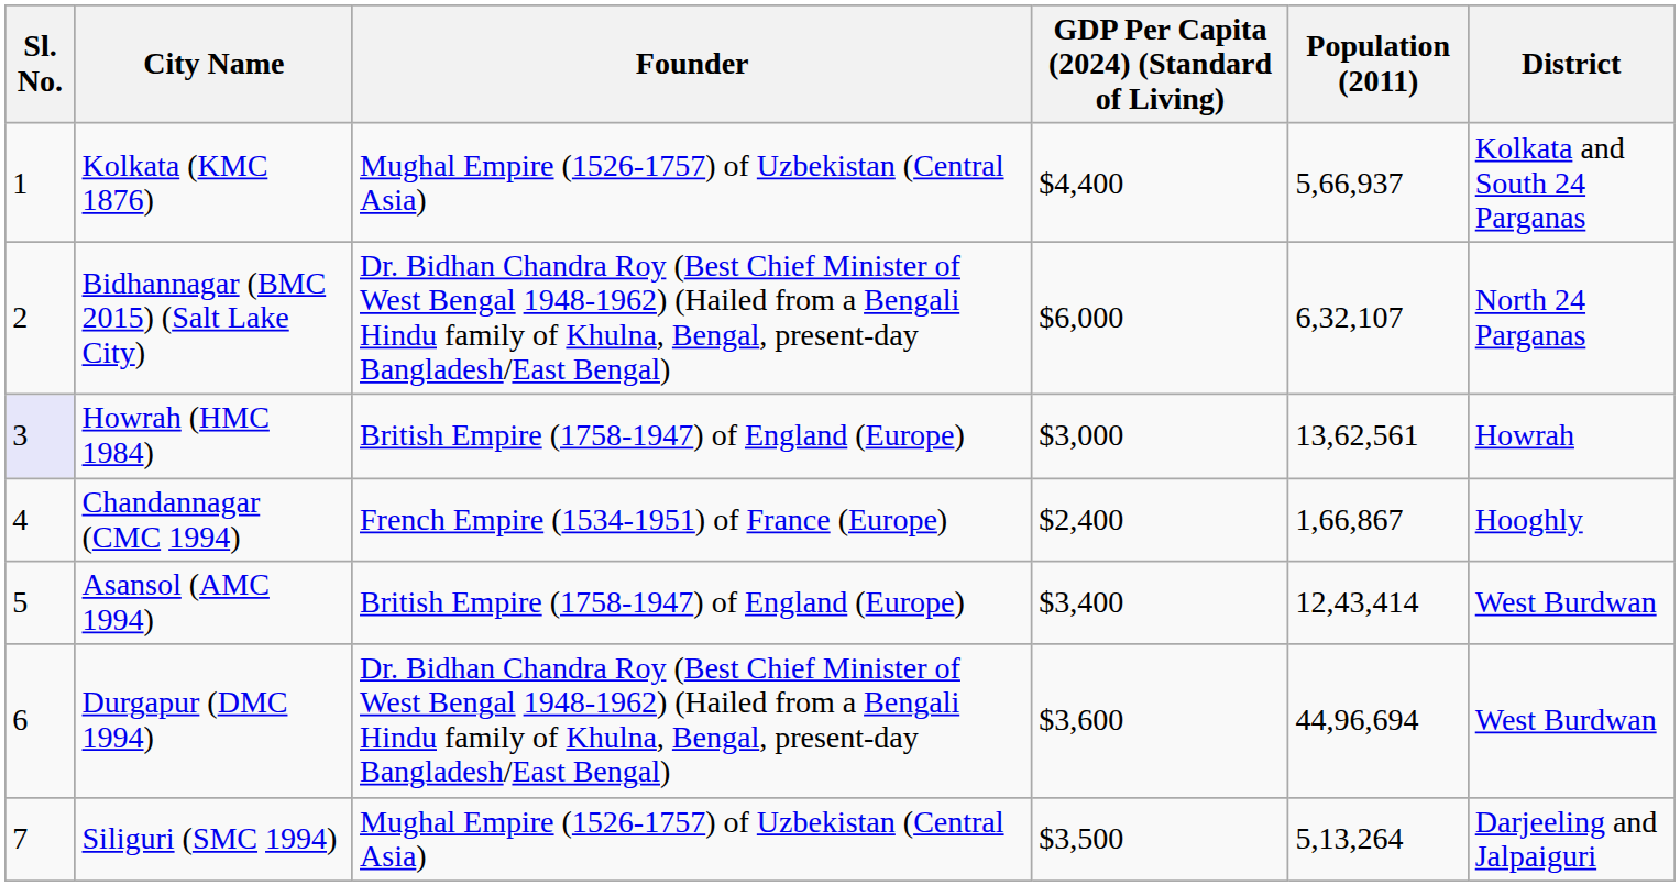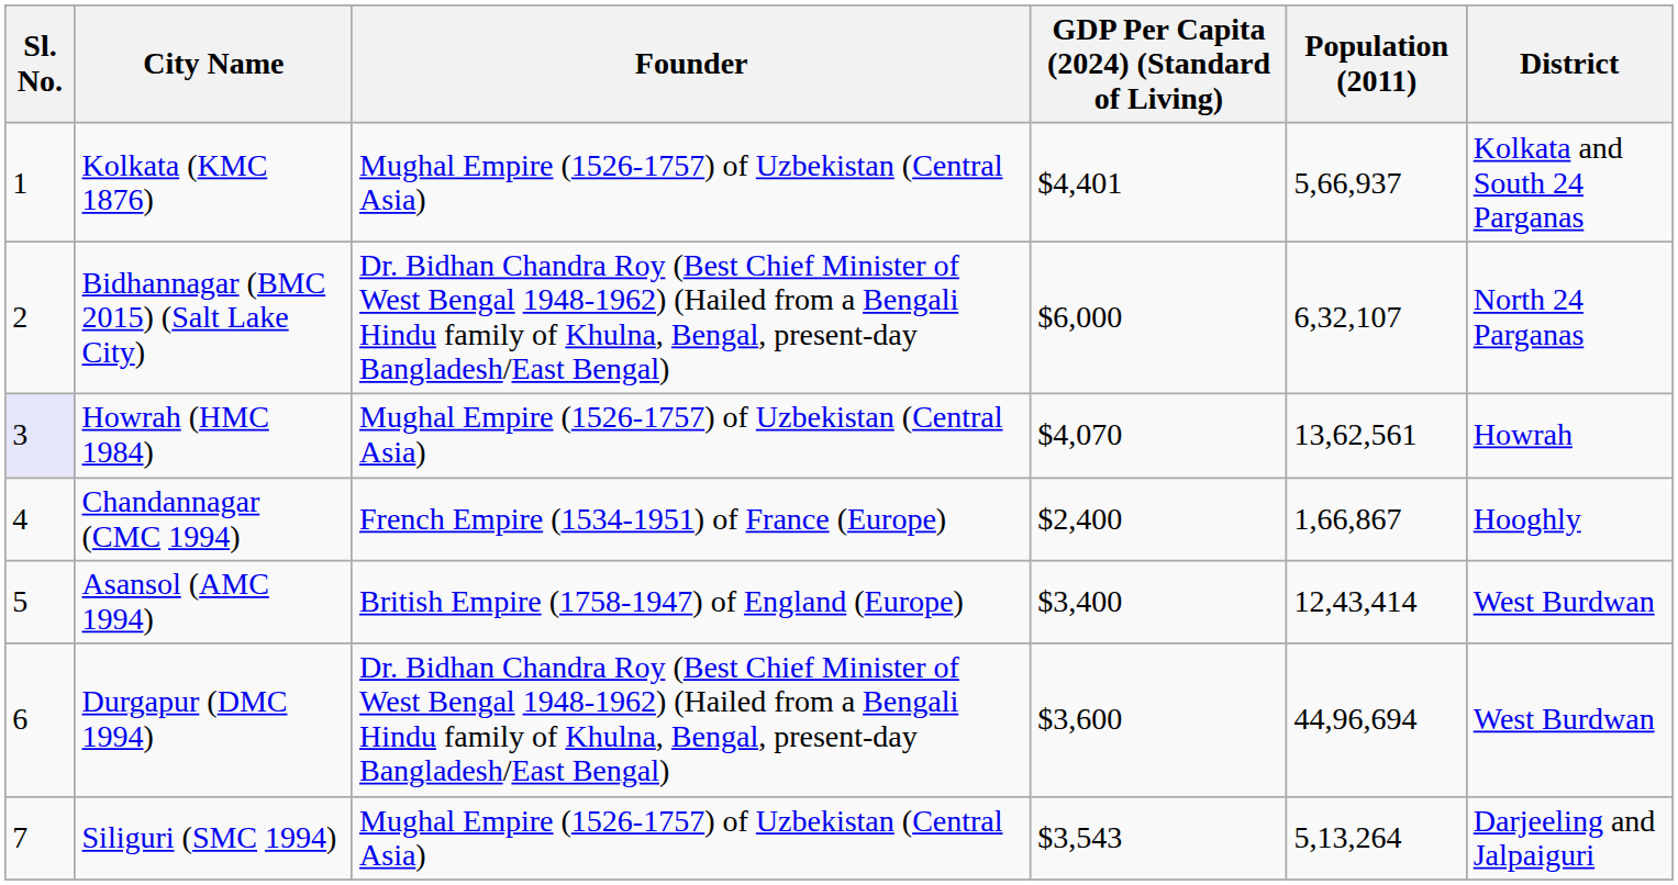Kolkata (KMC 1876) | GDP Per Capita (2024) (Standard of Living): $4,400 -> $4,401
Howrah (HMC 1984) | Founder: British Empire (1758-1947) of England (Europe) -> Mughal Empire (1526-1757) of Uzbekistan (Central Asia)
Howrah (HMC 1984) | GDP Per Capita (2024) (Standard of Living): $3,000 -> $4,070
Siliguri (SMC 1994) | GDP Per Capita (2024) (Standard of Living): $3,500 -> $3,543
